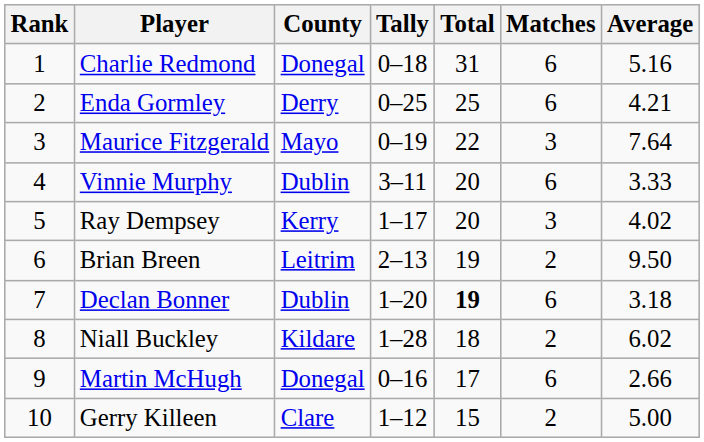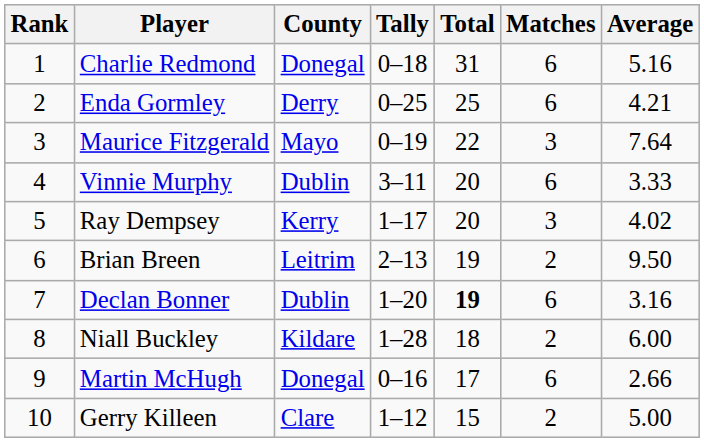Declan Bonner | Average: 3.18 -> 3.16
Niall Buckley | Average: 6.02 -> 6.00
